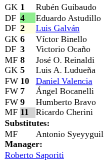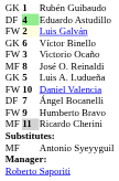Luis Galván | column 1: DF -> FW
Victorio Ocaño | column 1: DF -> FW
Ángel Bocanelli | column 1: FW -> DF
